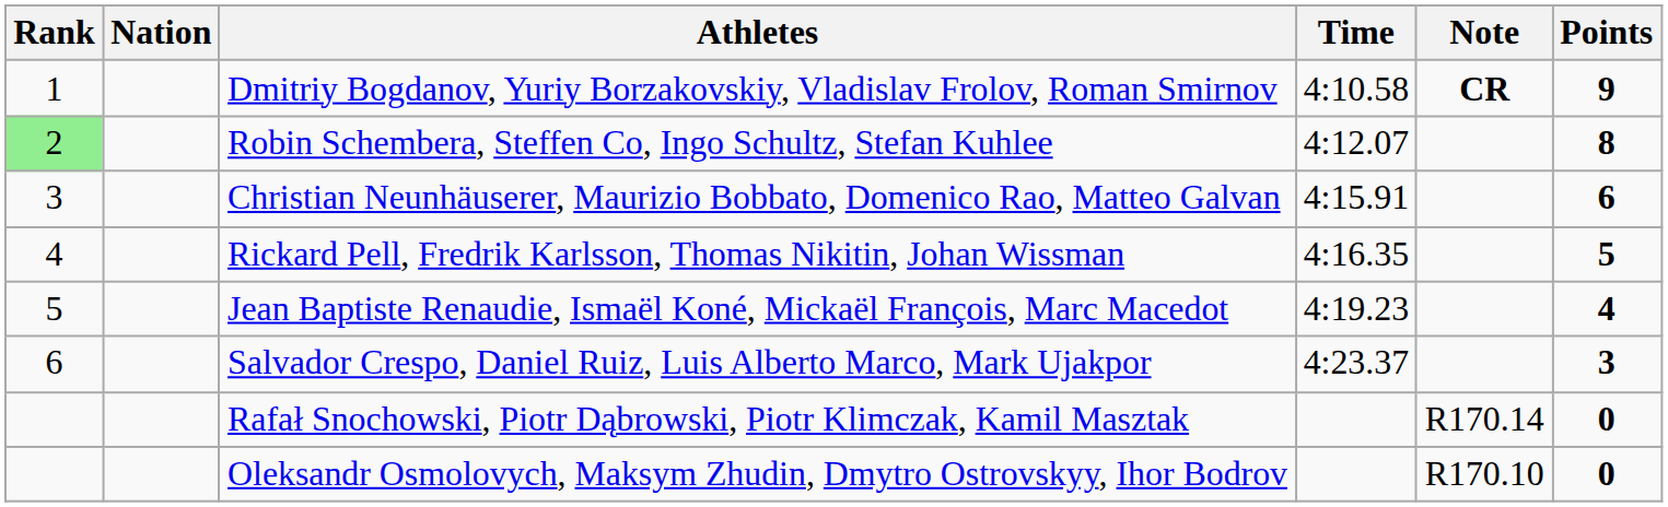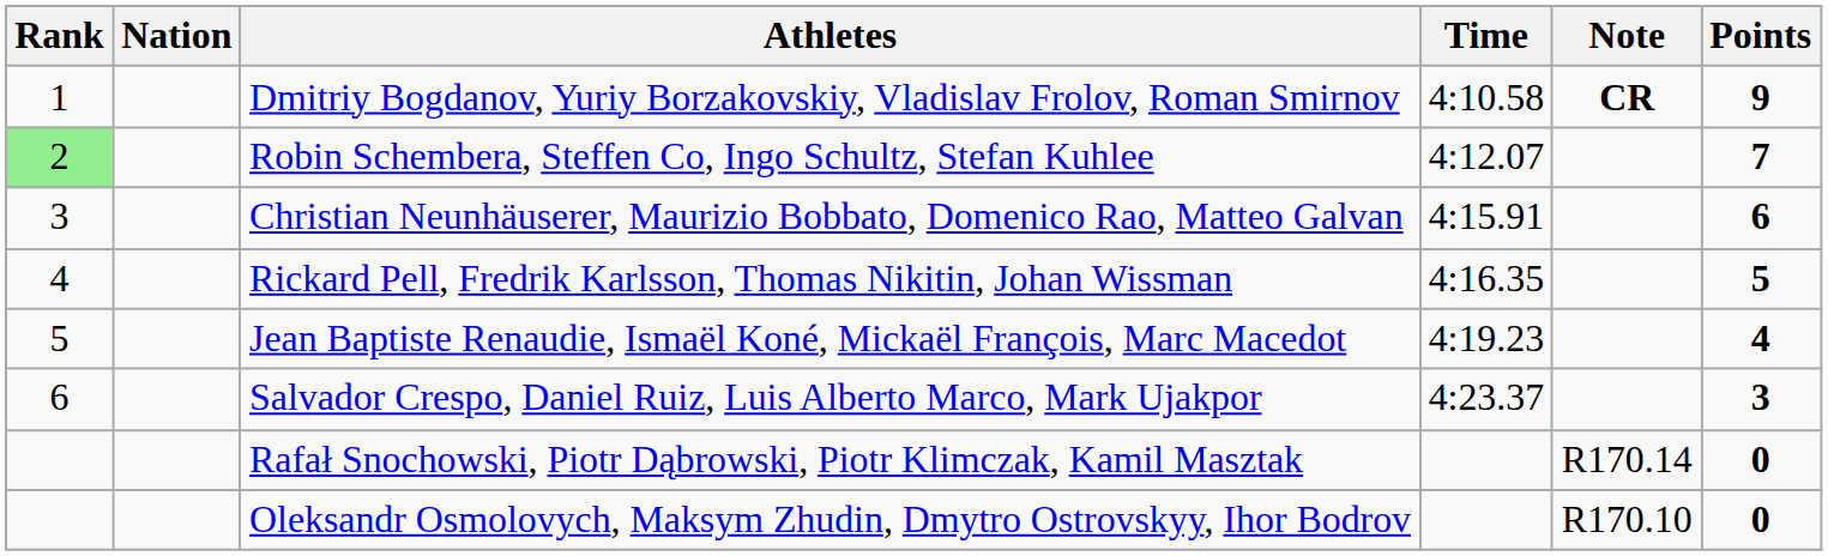Robin Schembera, Steffen Co, Ingo Schultz, Stefan Kuhlee | Points: 8 -> 7
